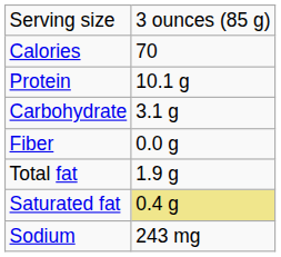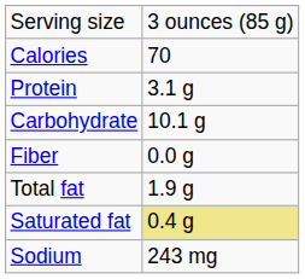Protein | column 2: 10.1 g -> 3.1 g
Carbohydrate | column 2: 3.1 g -> 10.1 g
